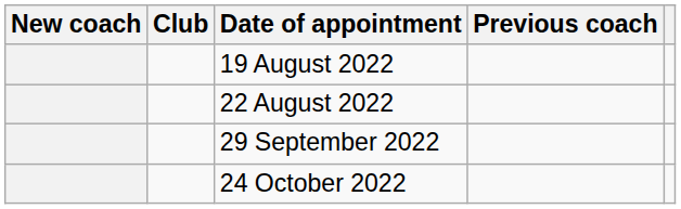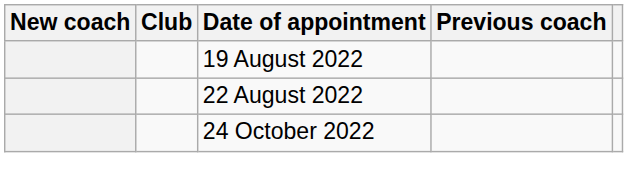- row: 29 September 2022
